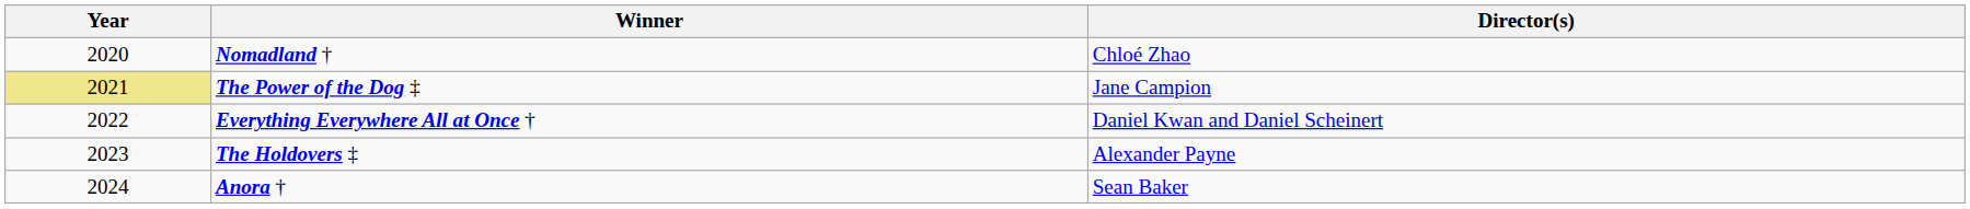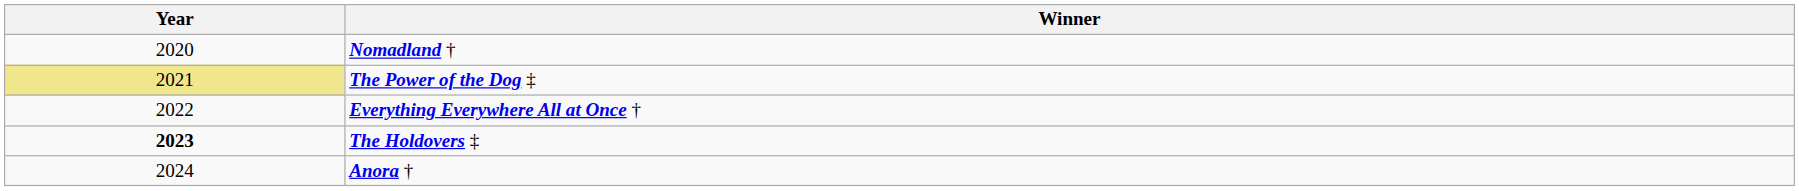- column: Director(s) | Chloé Zhao | Jane Campion | Daniel Kwan and Daniel Scheinert | Alexander Payne | Sean Baker
The Holdovers ‡ | Year: normal -> bold
